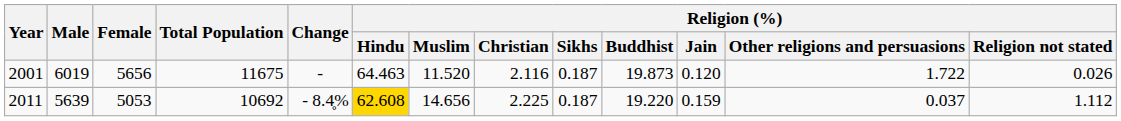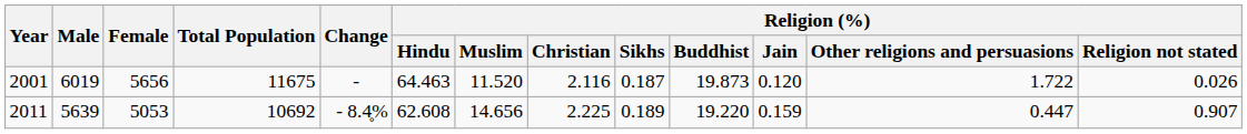2011 | Religion (%) / Hindu: gold background -> no background
2011 | Religion (%) / Sikhs: 0.187 -> 0.189
2011 | Religion (%) / Other religions and persuasions: 0.037 -> 0.447
2011 | Religion (%) / Religion not stated: 1.112 -> 0.907
